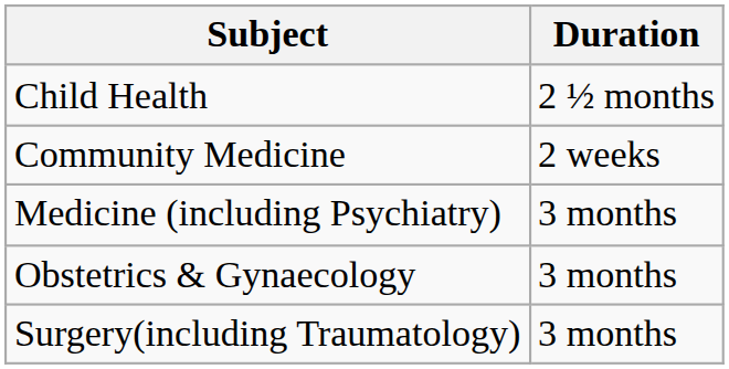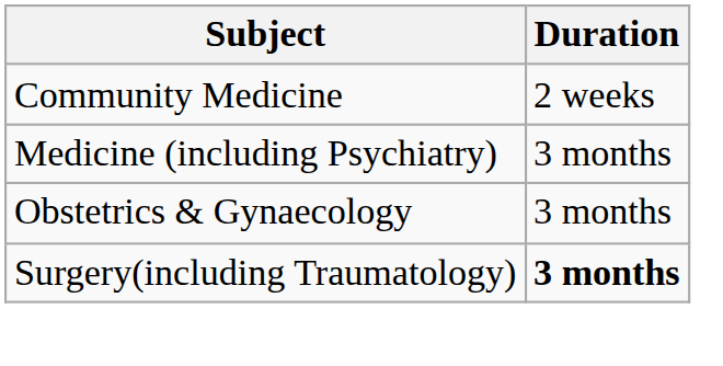- row: Child Health | 2 ½ months
Surgery(including Traumatology) | Duration: normal -> bold
